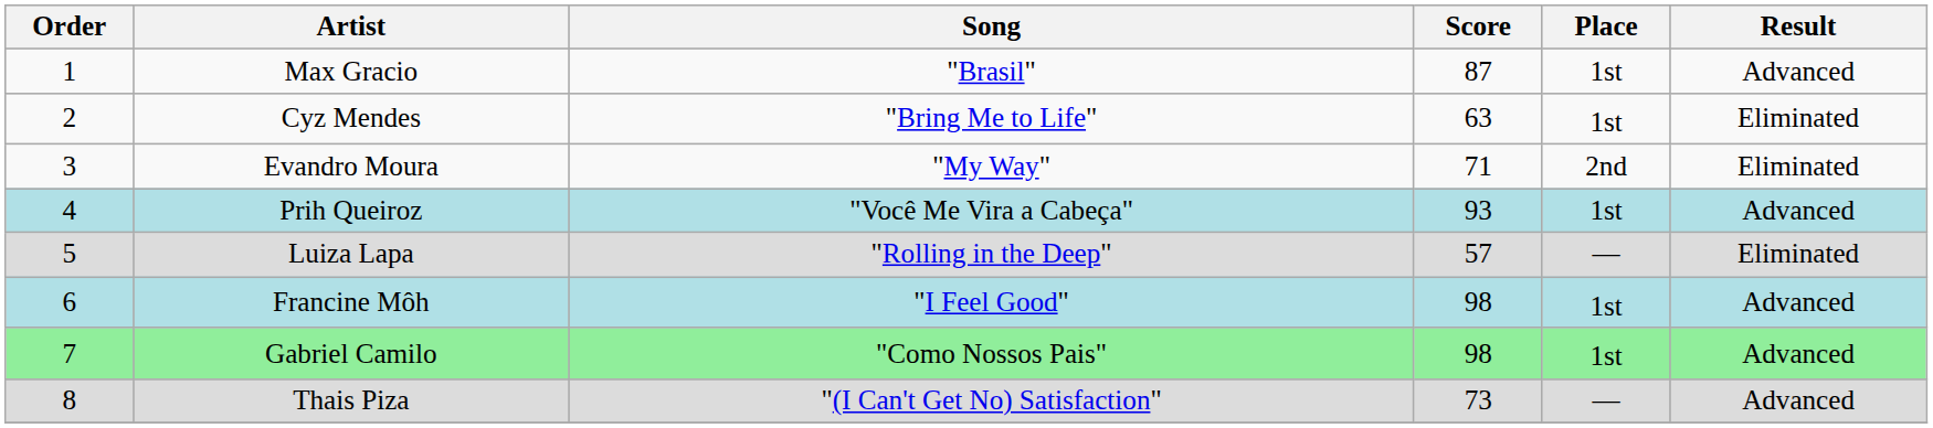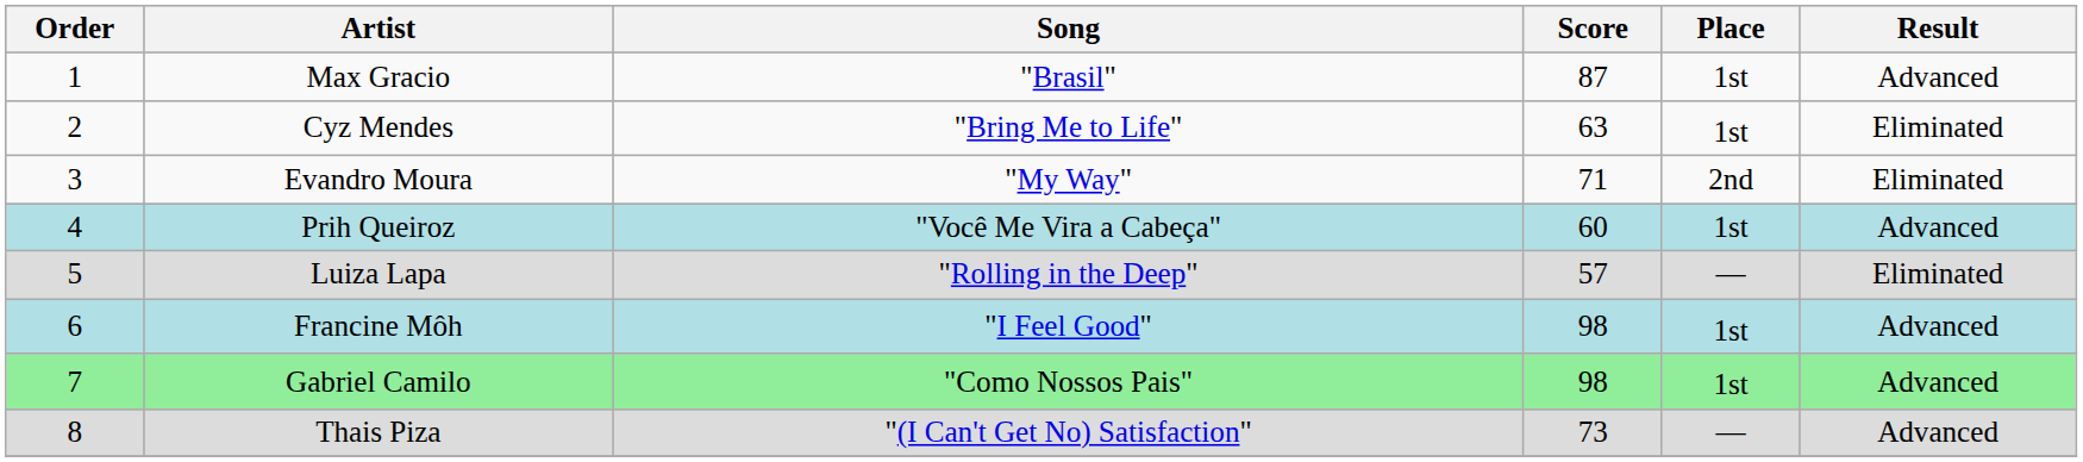Prih Queiroz | Score: 93 -> 60
